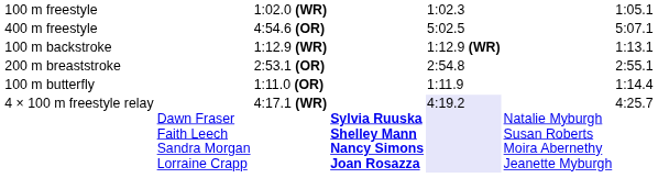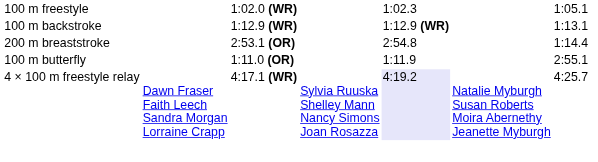- row: 400 m freestyle | 4:54.6 (OR) | 5:02.5 | 5:07.1
200 m breaststroke | column 7: 2:55.1 -> 1:14.4
100 m butterfly | column 7: 1:14.4 -> 2:55.1
4 × 100 m freestyle relay | column 4: bold -> normal
